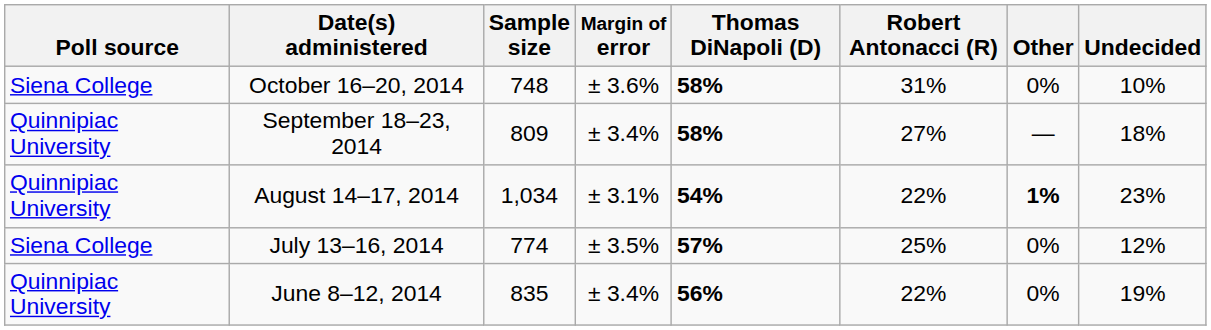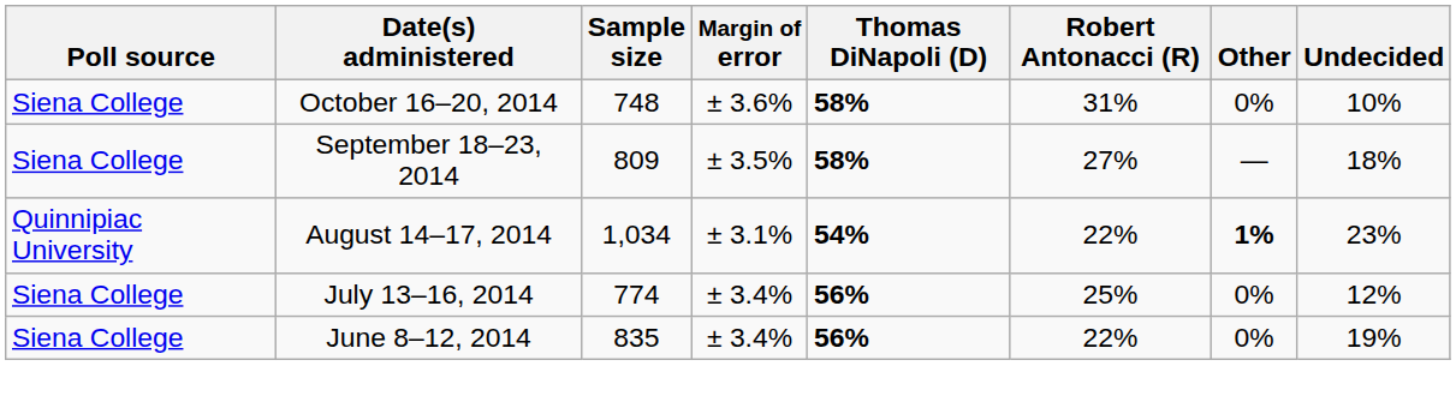September 18–23, 2014 | Poll source: Quinnipiac University -> Siena College
September 18–23, 2014 | Margin of error: ± 3.4% -> ± 3.5%
July 13–16, 2014 | Margin of error: ± 3.5% -> ± 3.4%
July 13–16, 2014 | Thomas DiNapoli (D): 57% -> 56%
June 8–12, 2014 | Poll source: Quinnipiac University -> Siena College
